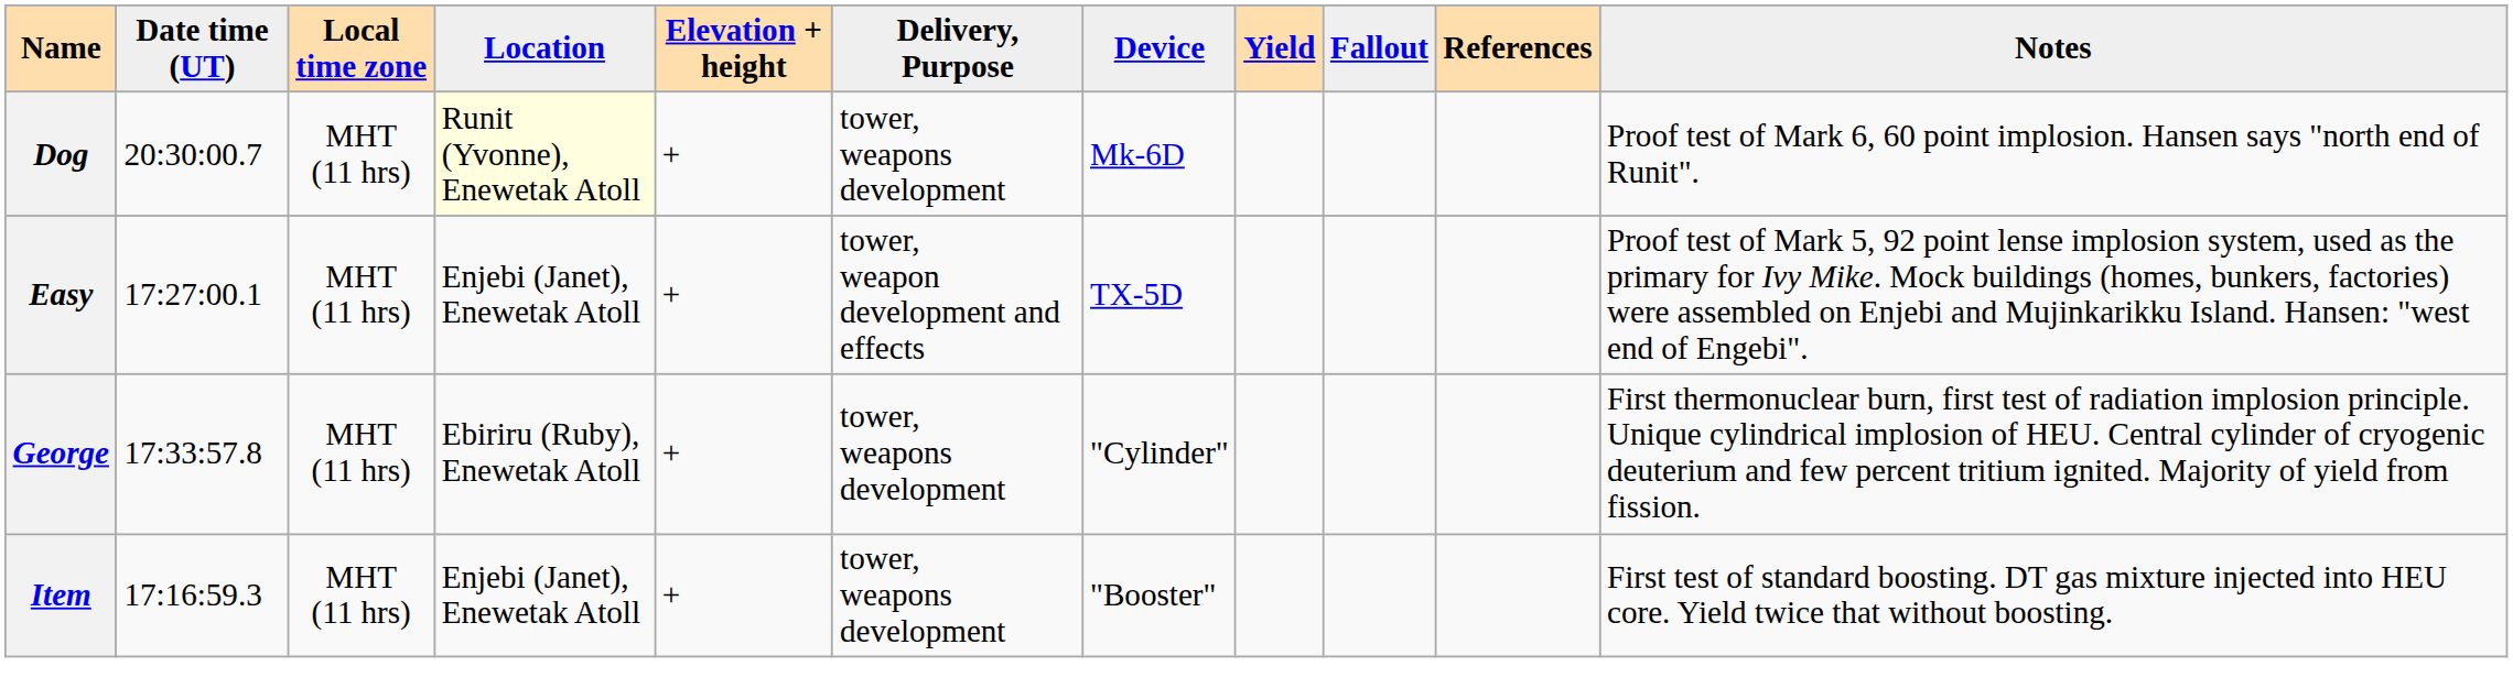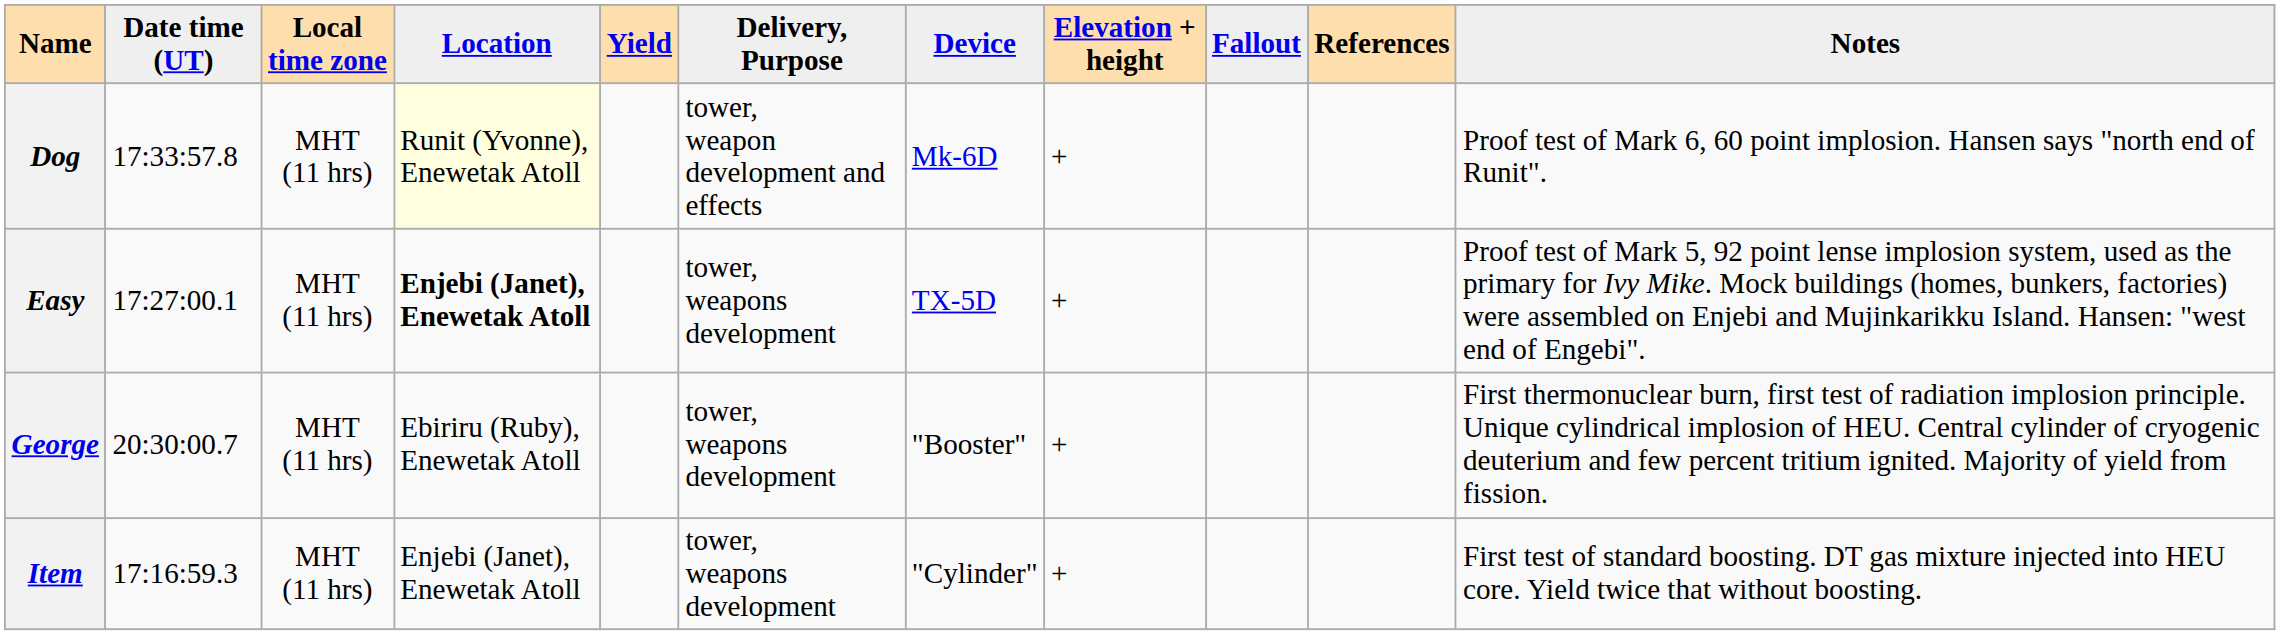columns swapped: Elevation + height <-> Yield
Dog | Date time (UT): 20:30:00.7 -> 17:33:57.8
Dog | Delivery, Purpose: tower, weapons development -> tower, weapon development and effects
Easy | Location: normal -> bold
Easy | Delivery, Purpose: tower, weapon development and effects -> tower, weapons development
George | Date time (UT): 17:33:57.8 -> 20:30:00.7
George | Device: "Cylinder" -> "Booster"
Item | Device: "Booster" -> "Cylinder"
